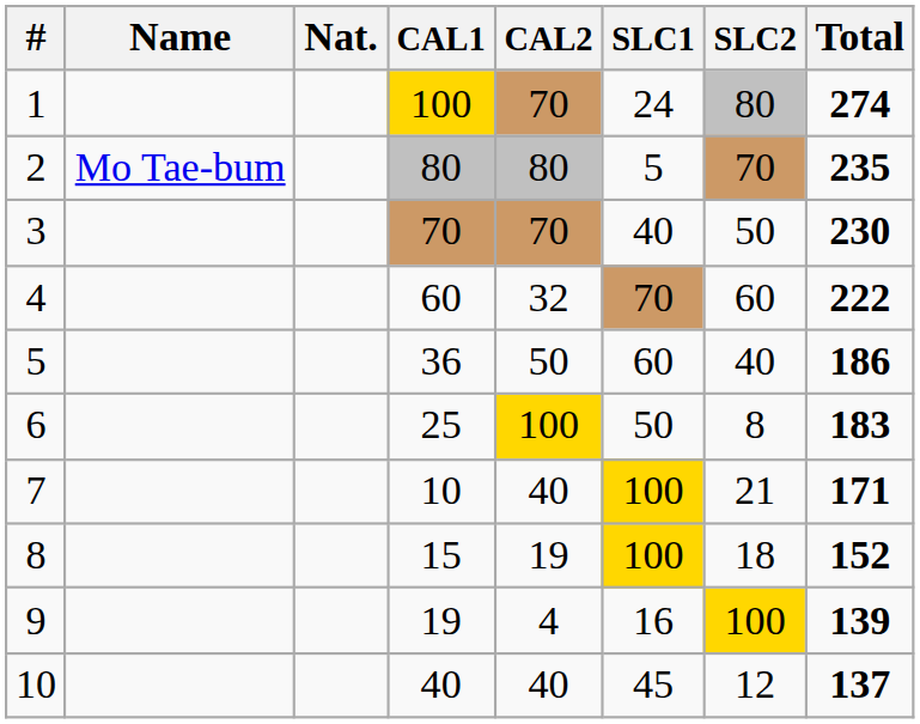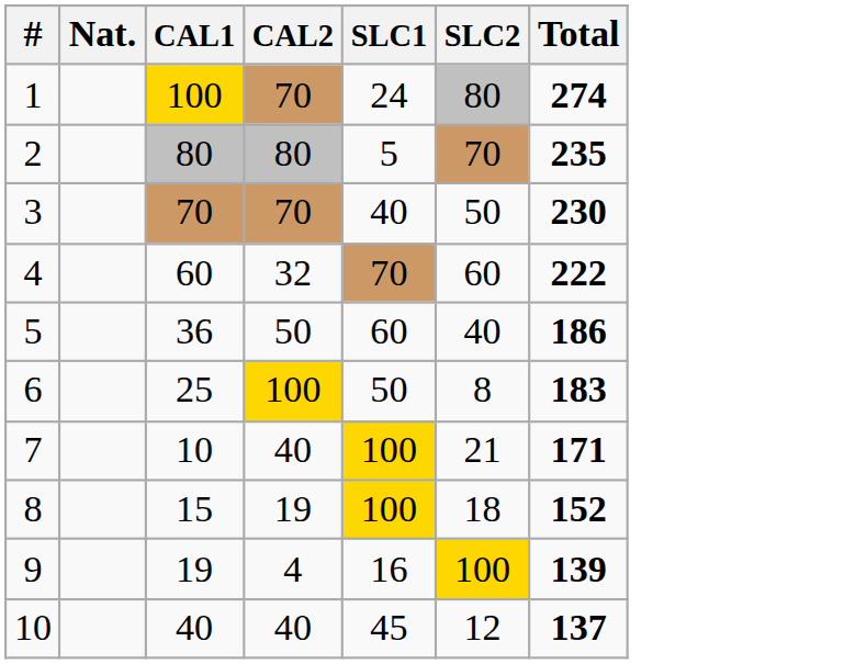- column: Name | Mo Tae-bum
